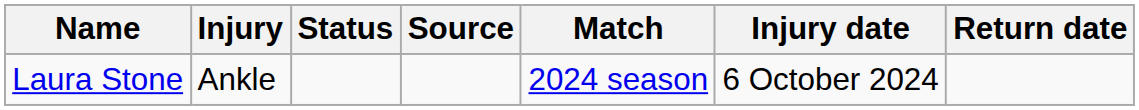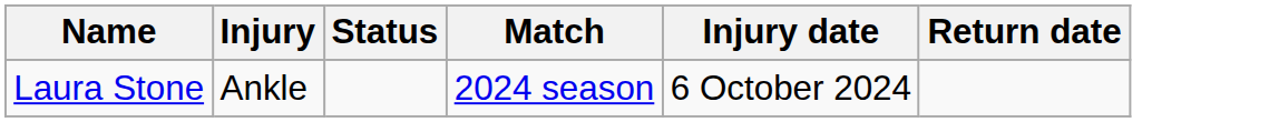- column: Source
